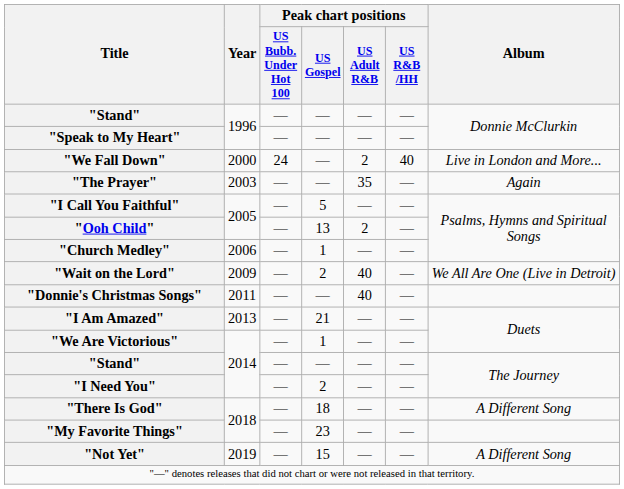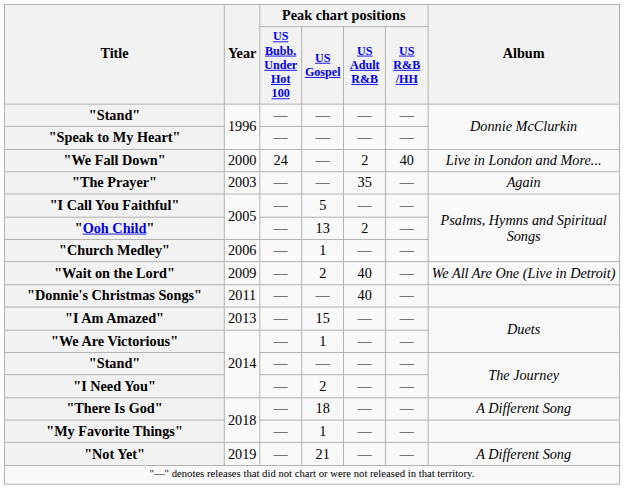"I Am Amazed" | Peak chart positions / US Gospel: 21 -> 15
"My Favorite Things" | Peak chart positions / US Gospel: 23 -> 1
"Not Yet" | Peak chart positions / US Gospel: 15 -> 21
